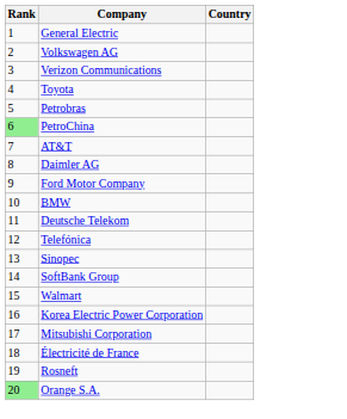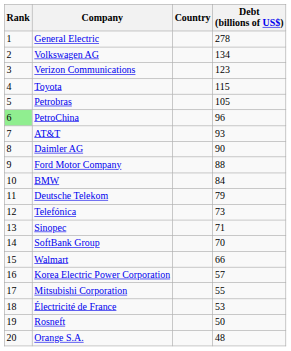+ column: Debt (billions of US$) | 278 | 134 | 123 | 115 | 105 | 96 | 93 | 90 | 88 | 84 | 79 | 73 | 71 | 70 | 66 | 57 | 55 | 53 | 50 | 48
Orange S.A. | Rank: lightgreen background -> no background
